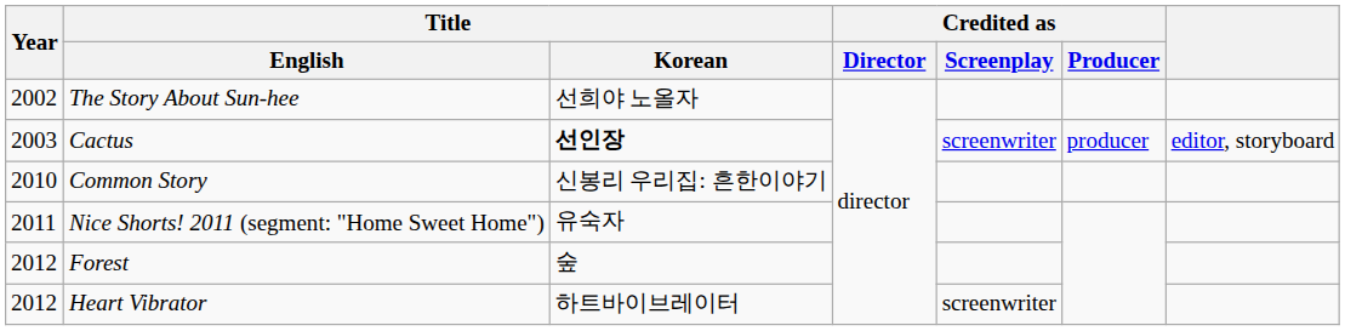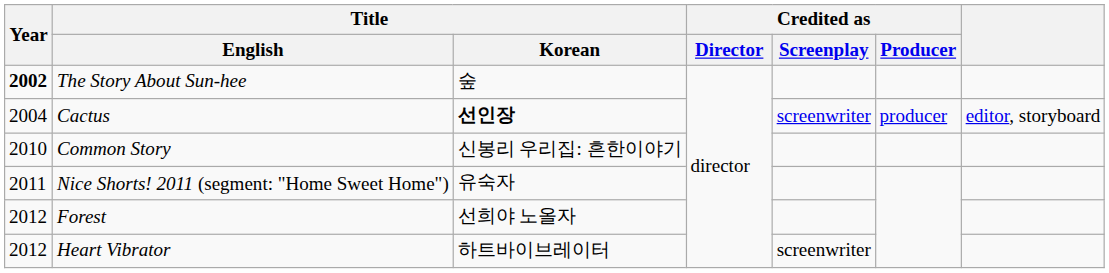The Story About Sun-hee | Year: normal -> bold
The Story About Sun-hee | Title / Korean: 선희야 노올자 -> 숲
Cactus | Year: 2003 -> 2004
Forest | Title / Korean: 숲 -> 선희야 노올자
